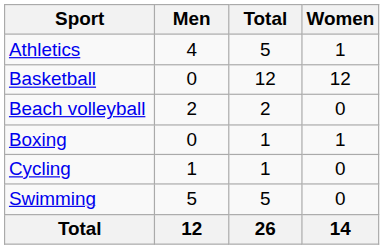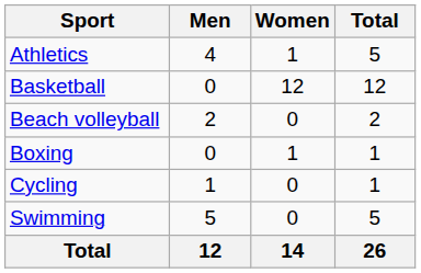columns swapped: Women <-> Total
